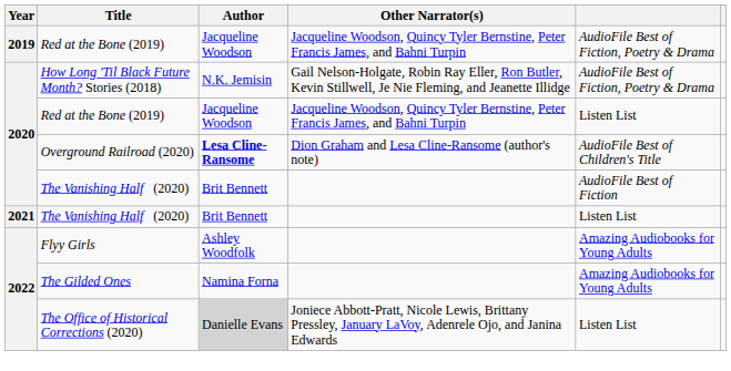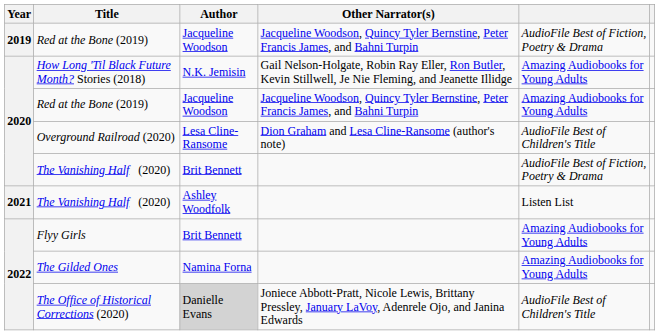How Long 'Til Black Future Month? Stories (2018) | column 5: AudioFile Best of Fiction, Poetry & Drama -> Amazing Audiobooks for Young Adults
2020 / Red at the Bone (2019) | column 5: Listen List -> Amazing Audiobooks for Young Adults
Overground Railroad (2020) | Author: bold -> normal
2020 / The Vanishing Half (2020) | column 5: AudioFile Best of Fiction -> AudioFile Best of Fiction, Poetry & Drama
2021 / The Vanishing Half (2020) | Author: Brit Bennett -> Ashley Woodfolk
Flyy Girls | Author: Ashley Woodfolk -> Brit Bennett
The Office of Historical Corrections (2020) | column 5: Listen List -> AudioFile Best of Children's Title
